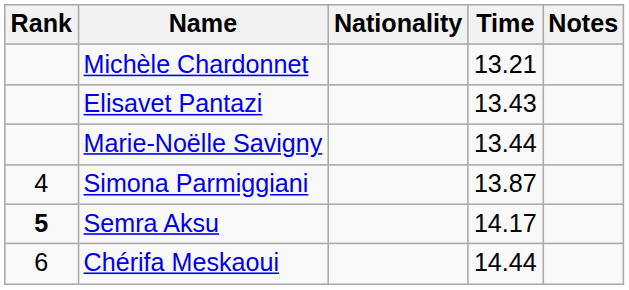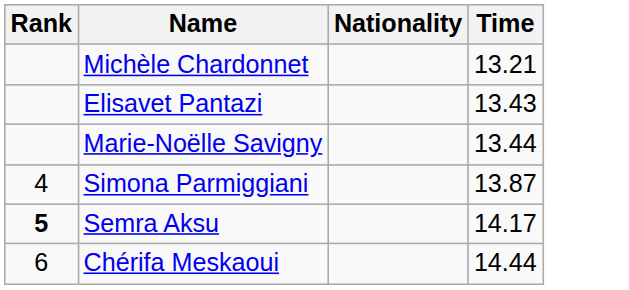- column: Notes
